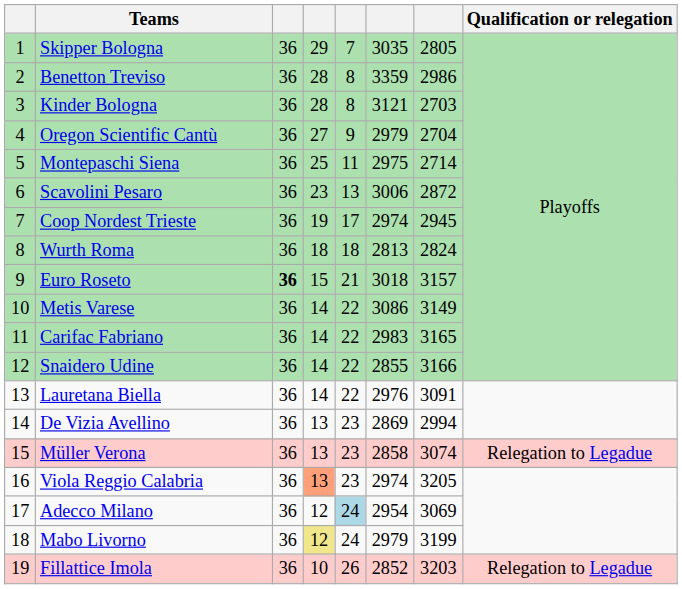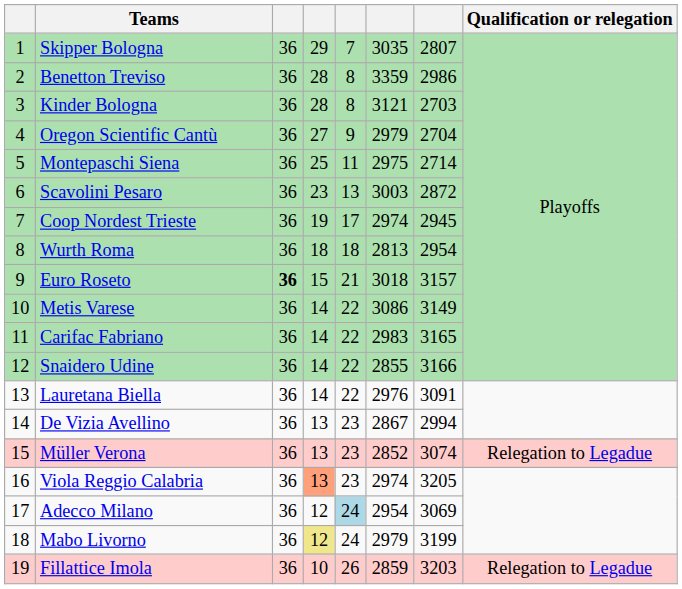Skipper Bologna | column 7: 2805 -> 2807
Scavolini Pesaro | column 6: 3006 -> 3003
Wurth Roma | column 7: 2824 -> 2954
De Vizia Avellino | column 6: 2869 -> 2867
Müller Verona | column 6: 2858 -> 2852
Fillattice Imola | column 6: 2852 -> 2859
